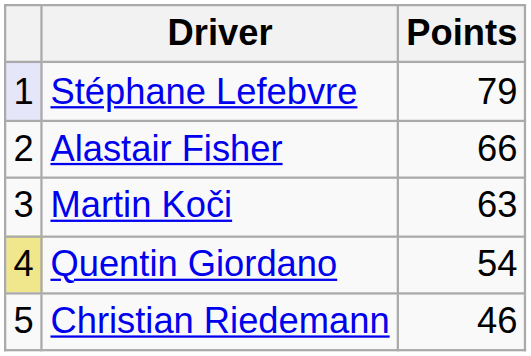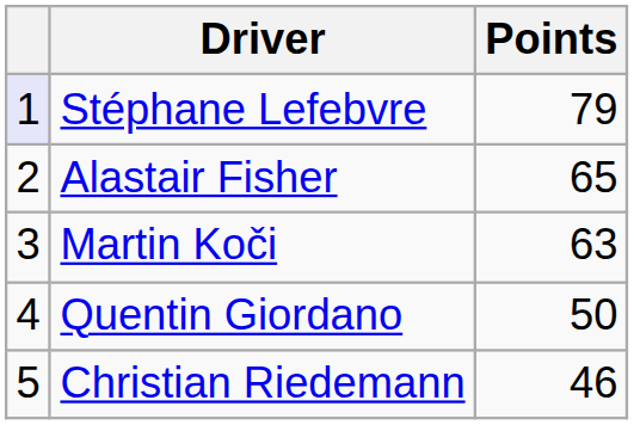Alastair Fisher | Points: 66 -> 65
Quentin Giordano | column 1: khaki background -> no background
Quentin Giordano | Points: 54 -> 50
